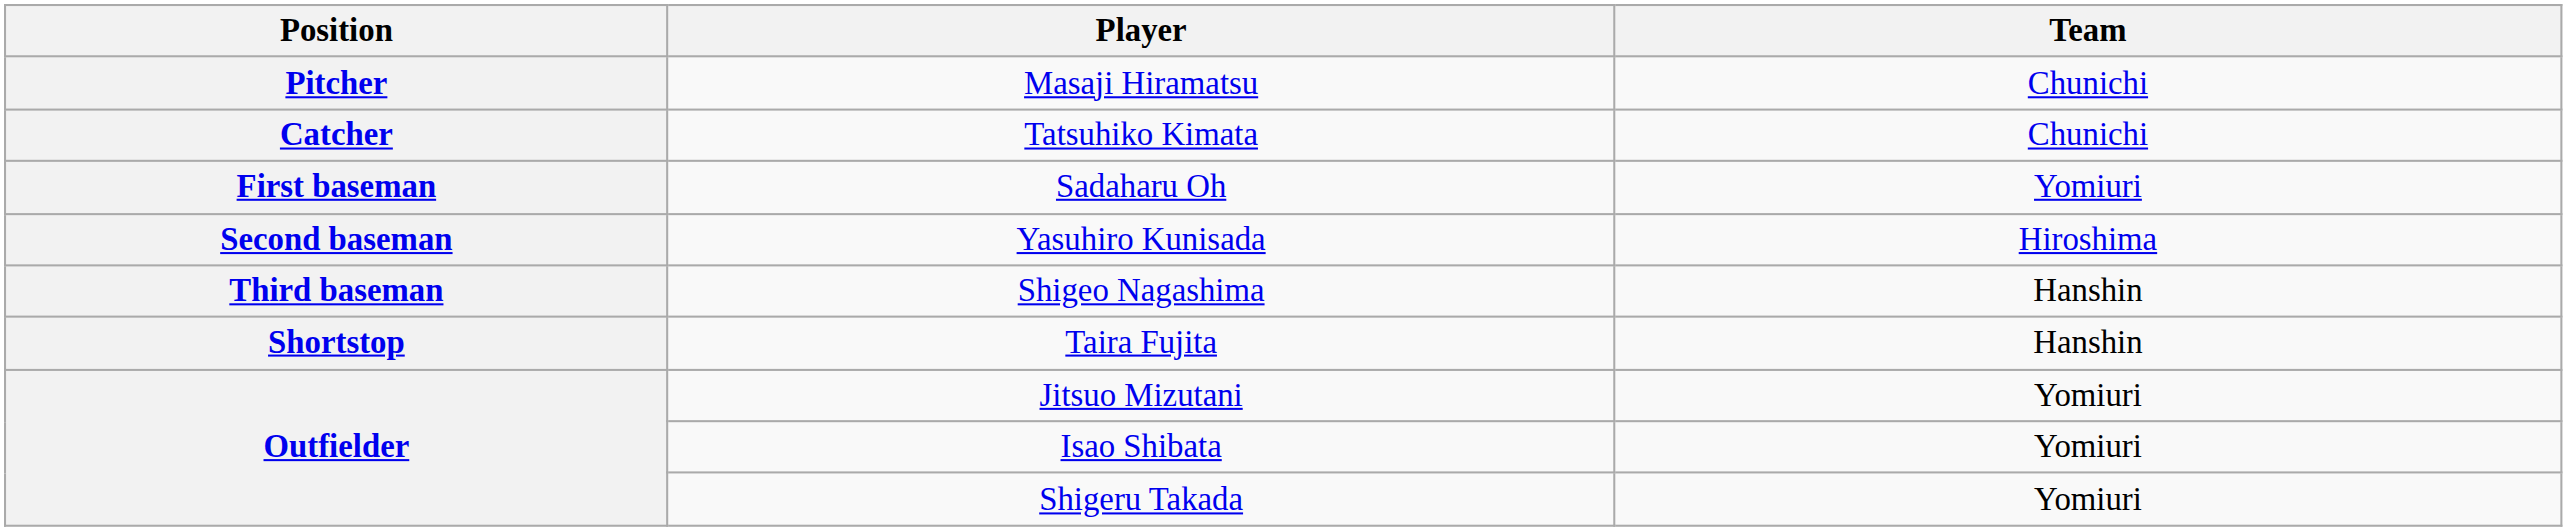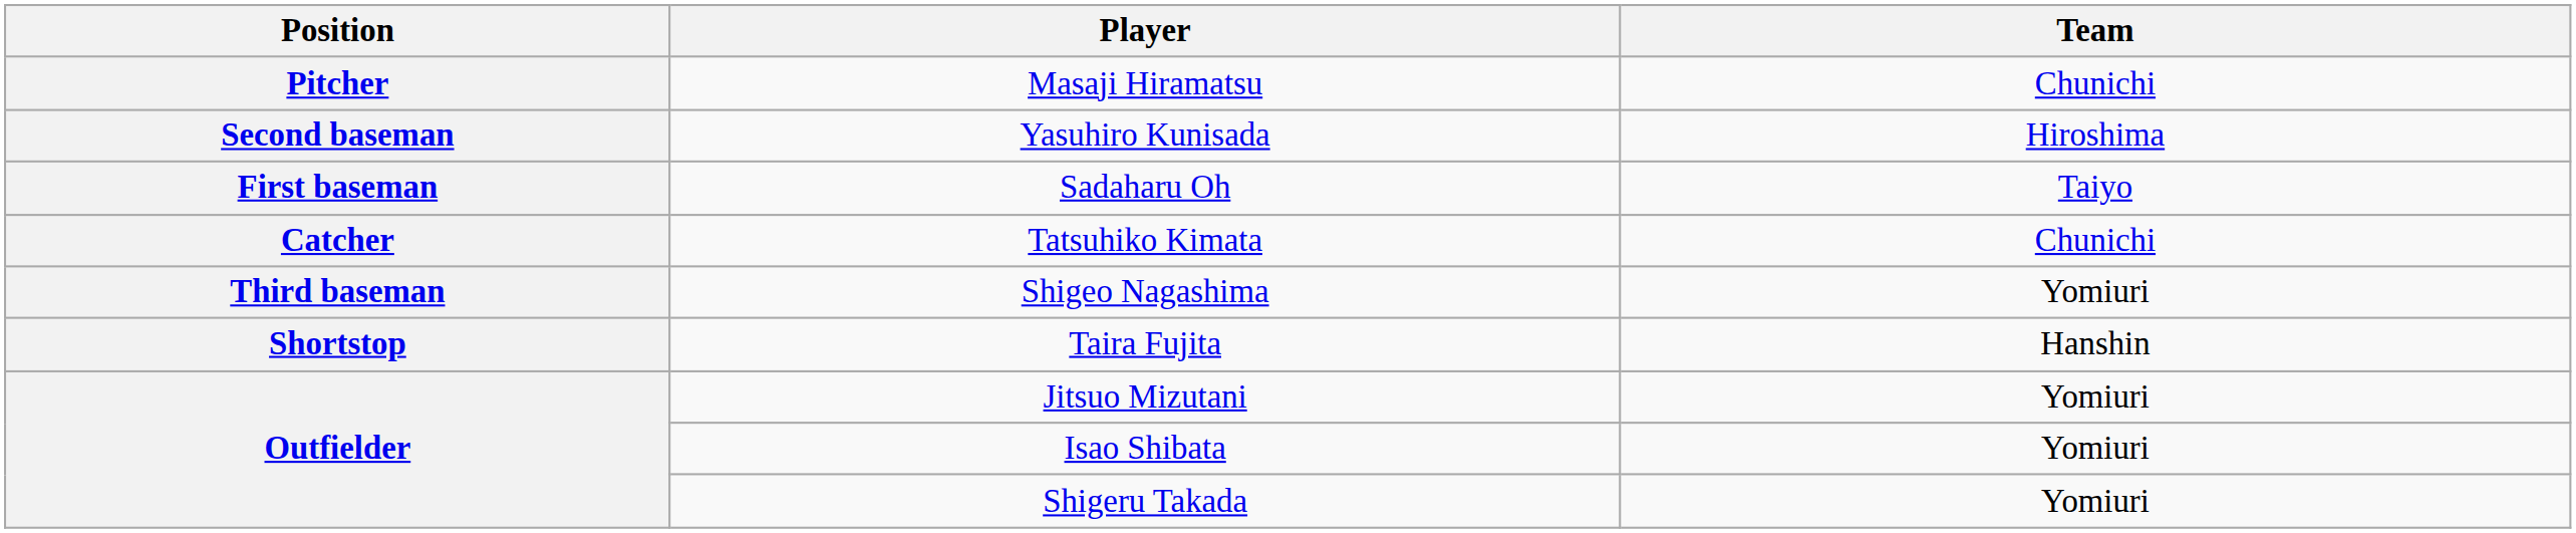rows swapped: Tatsuhiko Kimata <-> Yasuhiro Kunisada
Sadaharu Oh | Team: Yomiuri -> Taiyo
Shigeo Nagashima | Team: Hanshin -> Yomiuri
